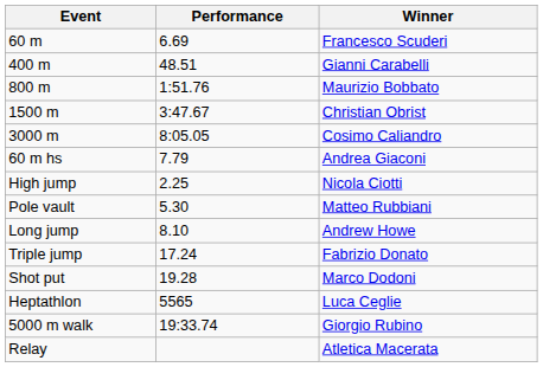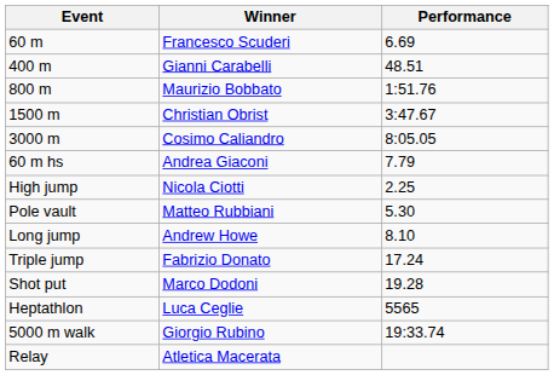columns swapped: Winner <-> Performance
